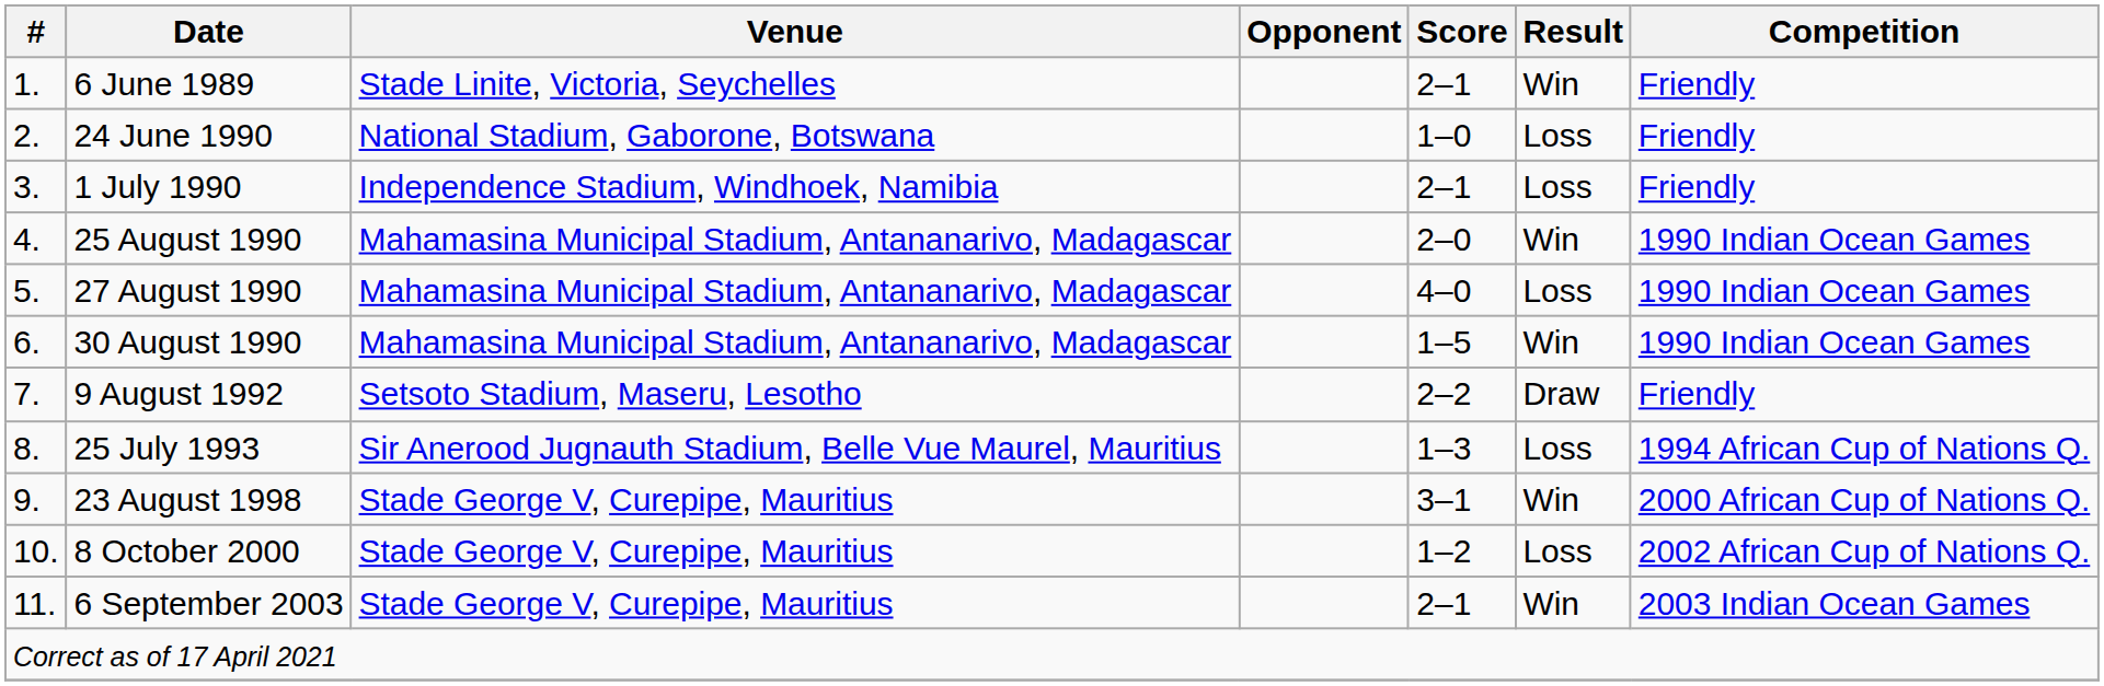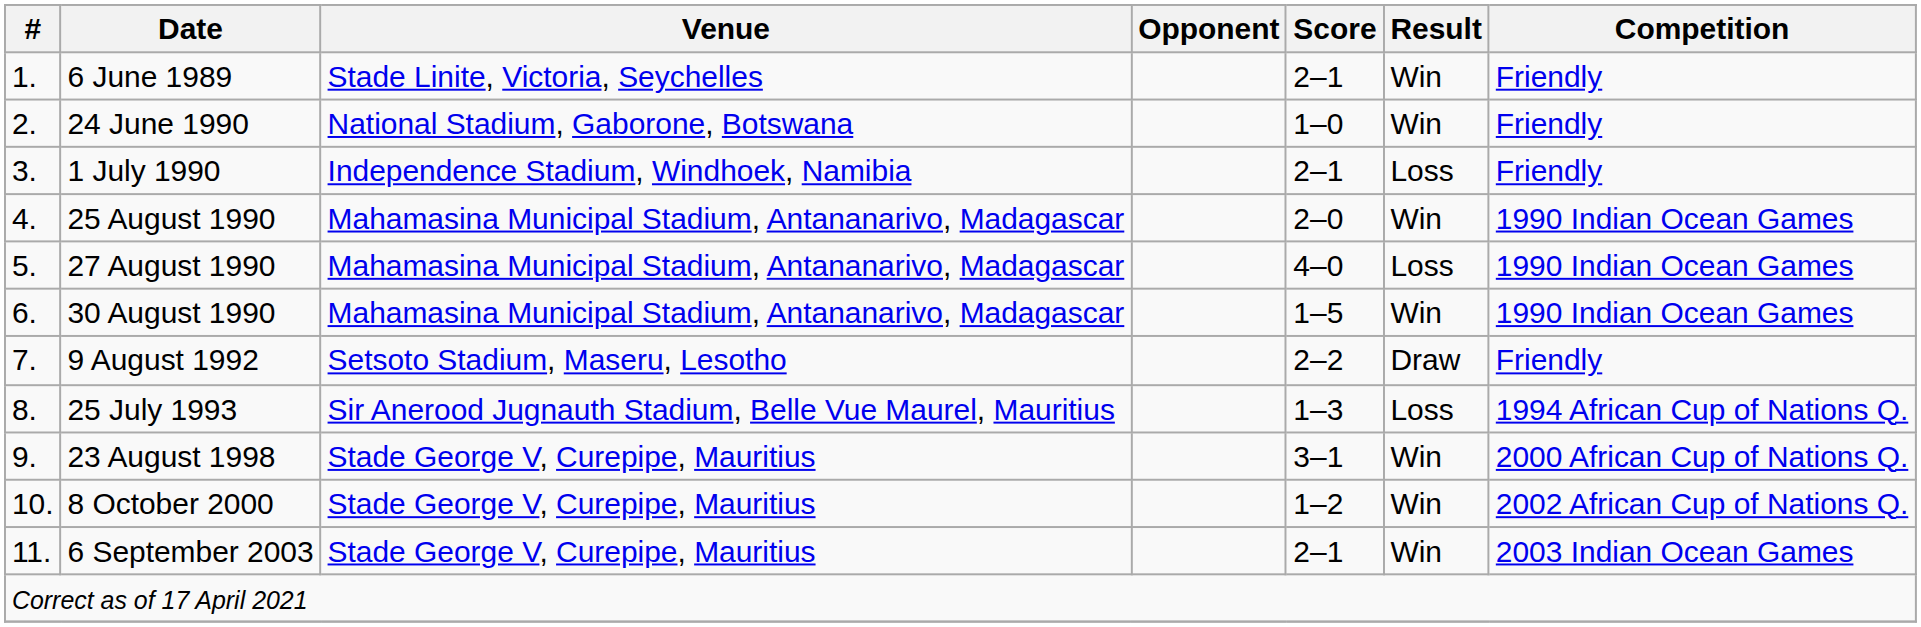24 June 1990 | Result: Loss -> Win
8 October 2000 | Result: Loss -> Win
